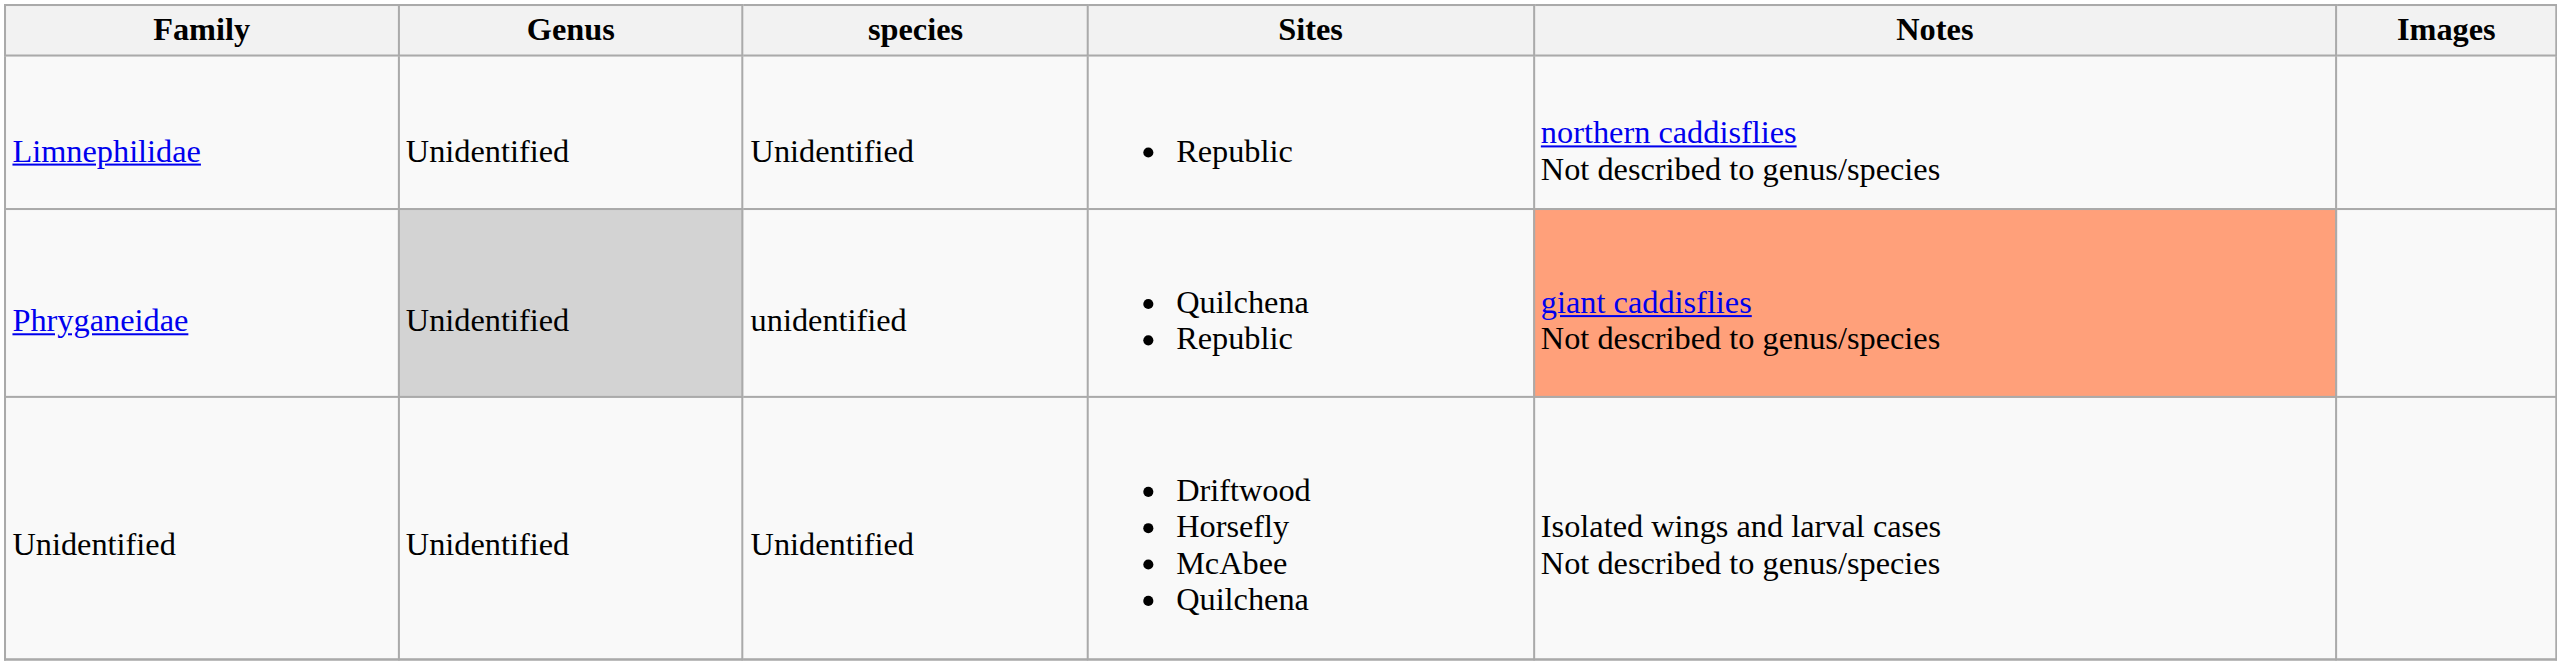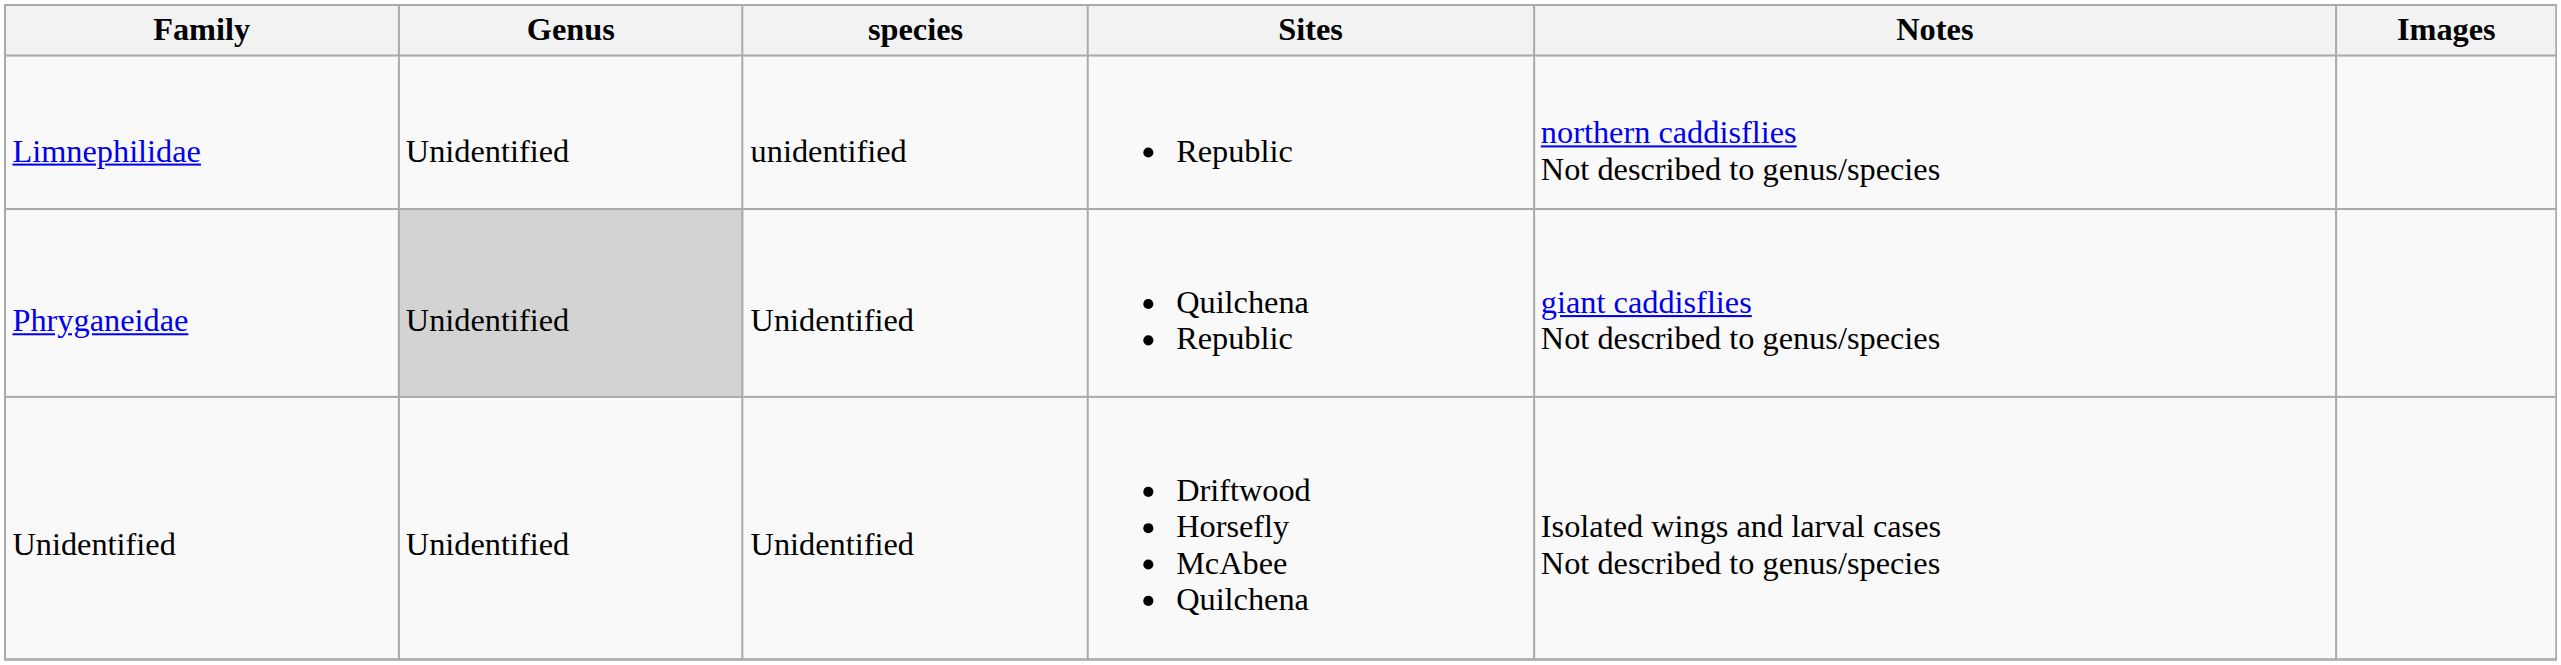Limnephilidae | species: Unidentified -> unidentified
Phryganeidae | species: unidentified -> Unidentified
Phryganeidae | Notes: lightsalmon background -> no background
